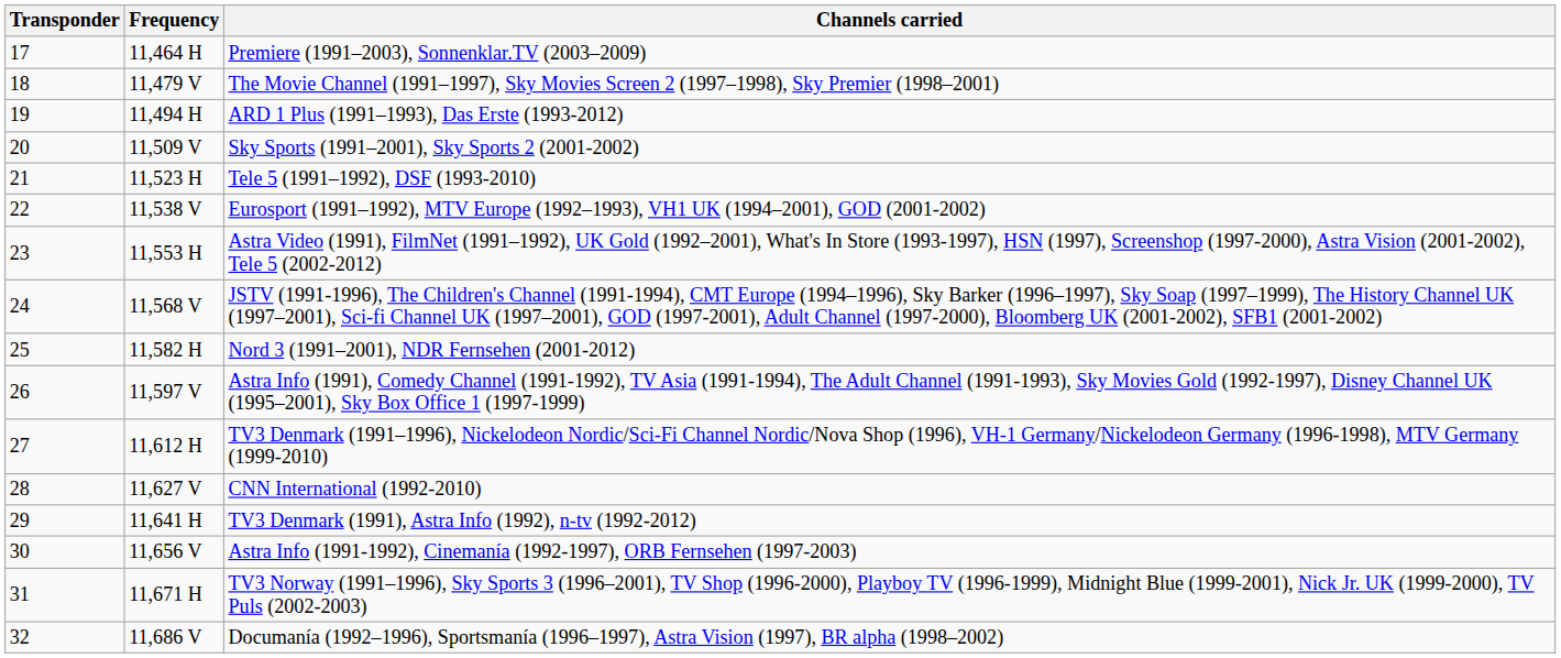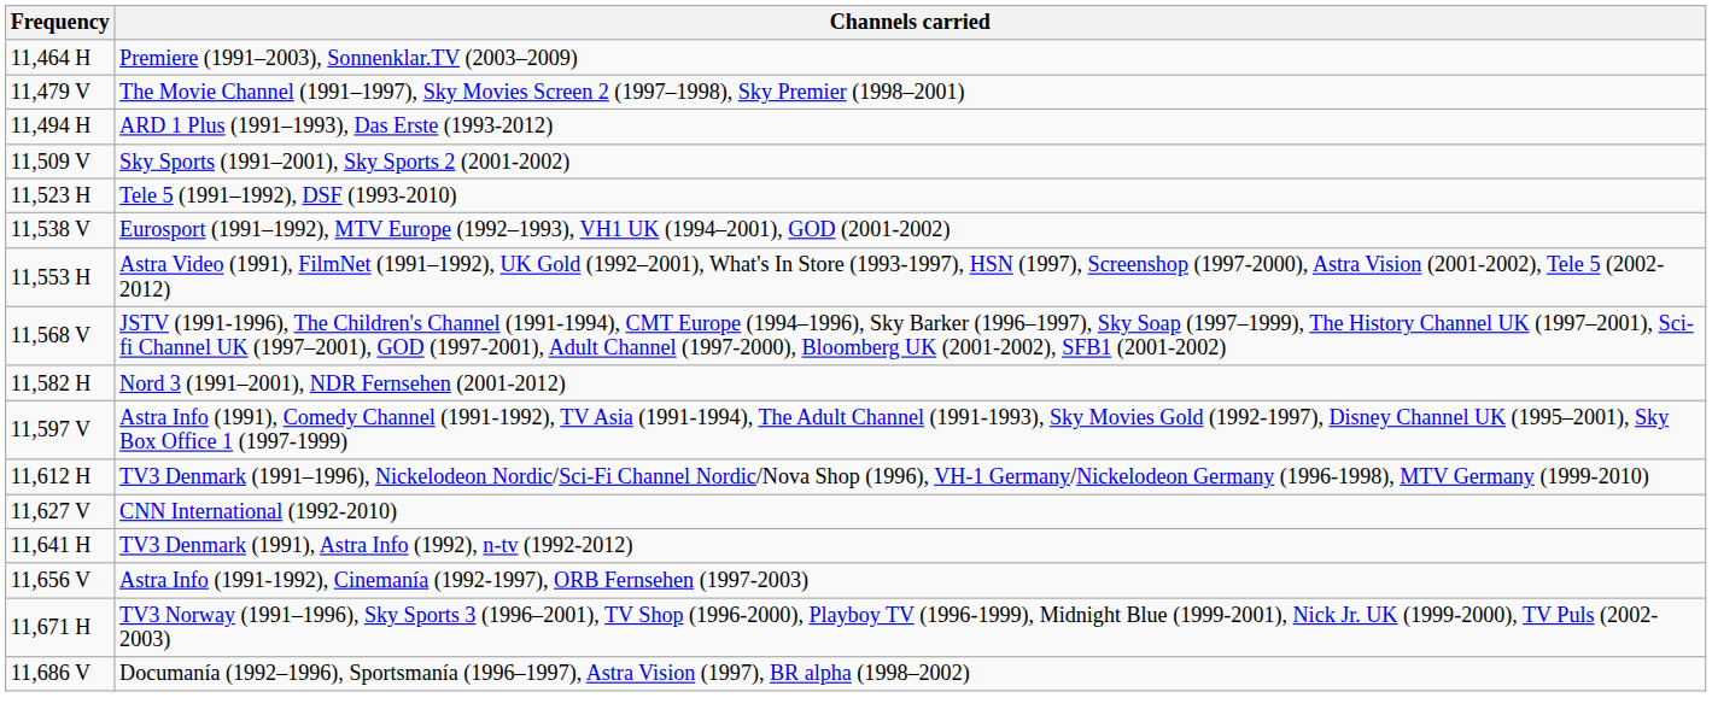- column: Transponder | 17 | 18 | 19 | 20 | 21 | 22 | 23 | 24 | 25 | 26 | 27 | 28 | 29 | 30 | 31 | 32
